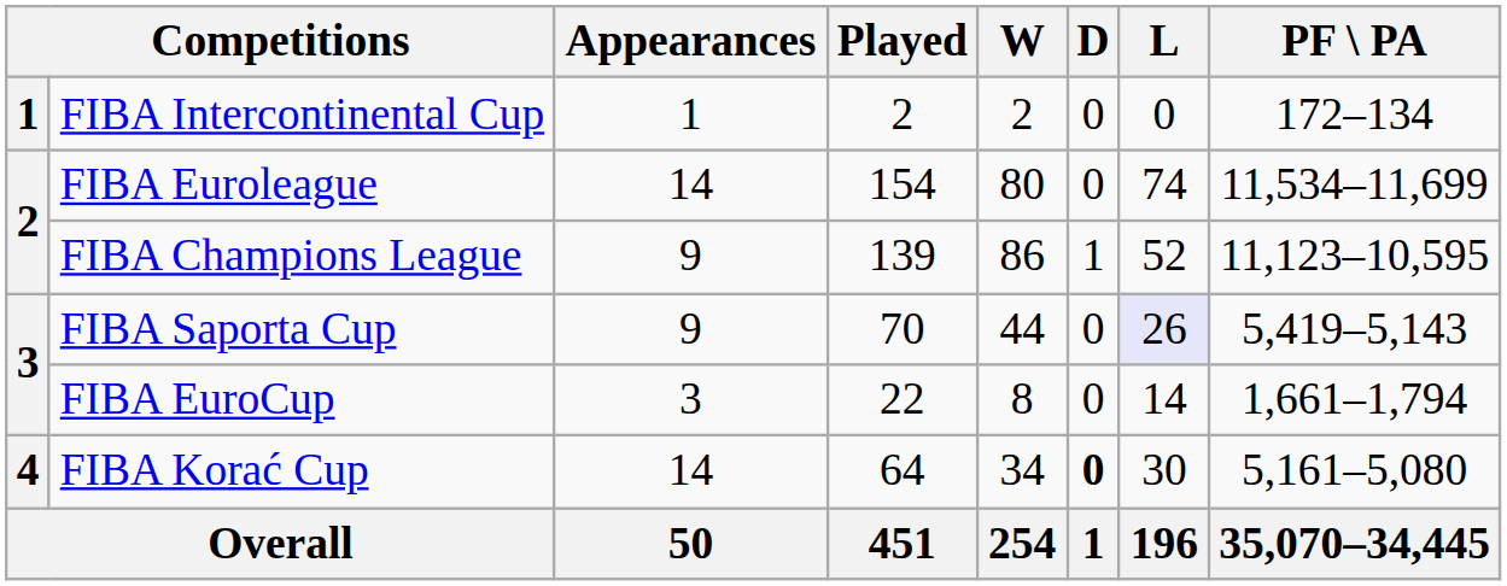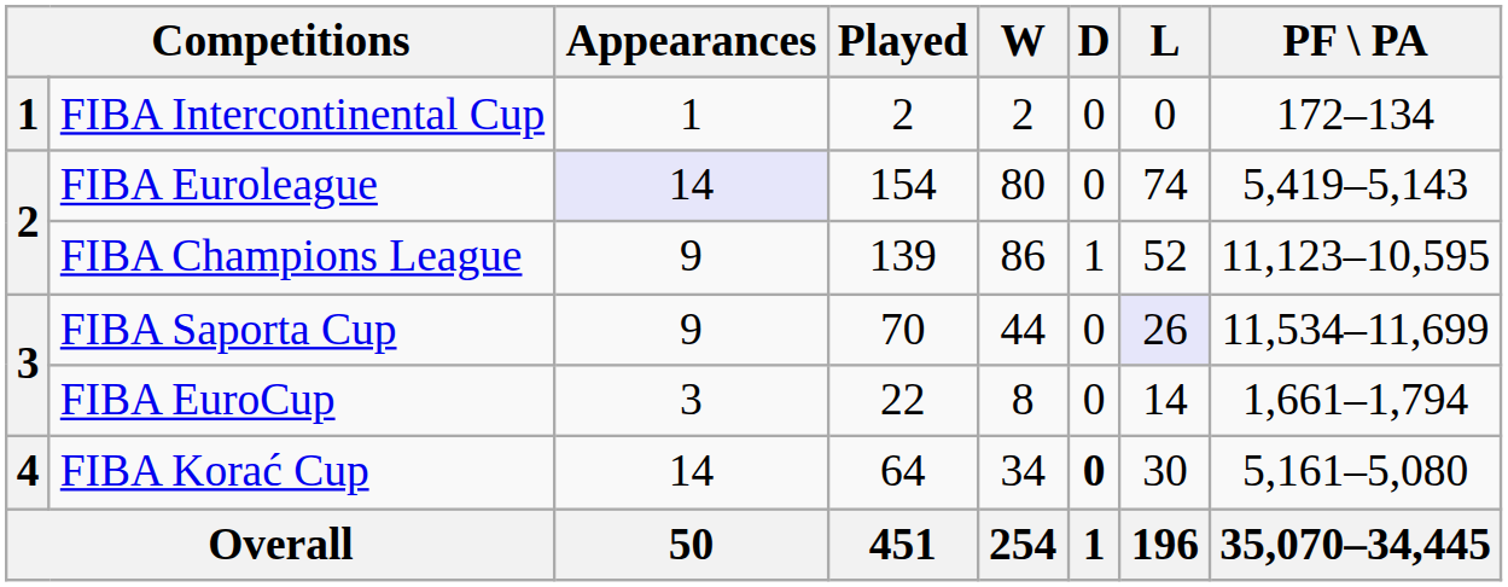FIBA Euroleague | Appearances: no background -> lavender background
FIBA Euroleague | PF \ PA: 11,534–11,699 -> 5,419–5,143
FIBA Saporta Cup | PF \ PA: 5,419–5,143 -> 11,534–11,699
